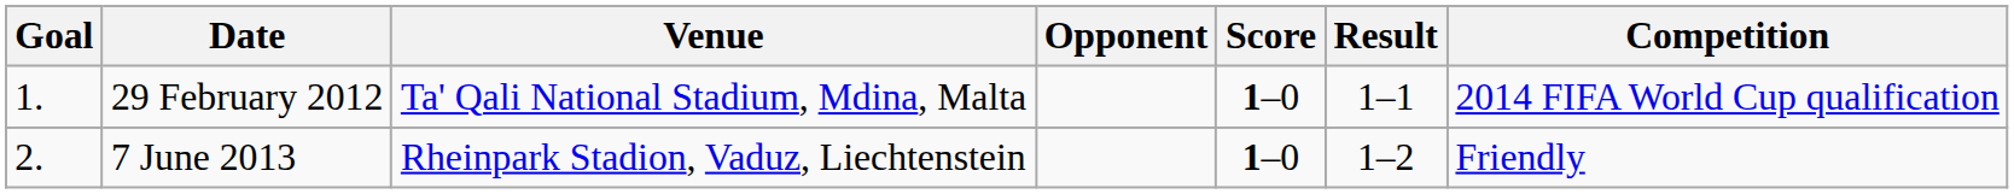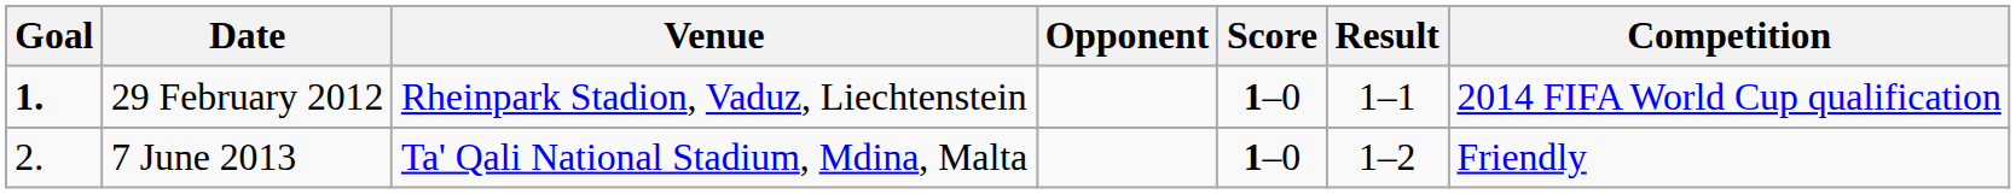29 February 2012 | Goal: normal -> bold
29 February 2012 | Venue: Ta' Qali National Stadium, Mdina, Malta -> Rheinpark Stadion, Vaduz, Liechtenstein
7 June 2013 | Venue: Rheinpark Stadion, Vaduz, Liechtenstein -> Ta' Qali National Stadium, Mdina, Malta
